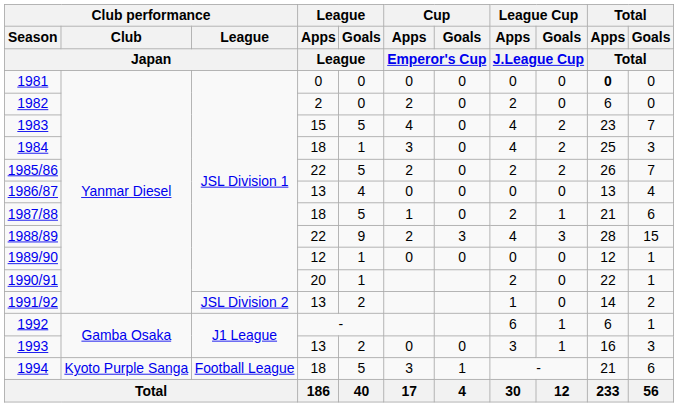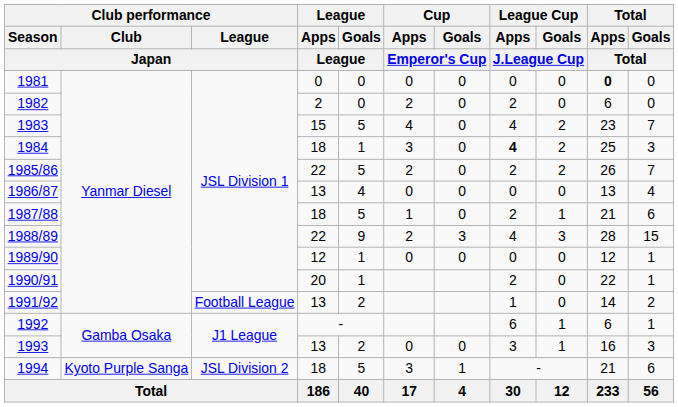1984 | League Cup / Apps / J.League Cup: normal -> bold
1991/92 | Club performance / League / Japan: JSL Division 2 -> Football League
1994 | Club performance / League / Japan: Football League -> JSL Division 2
